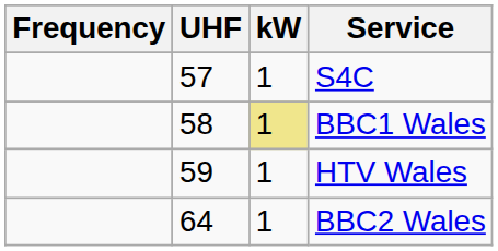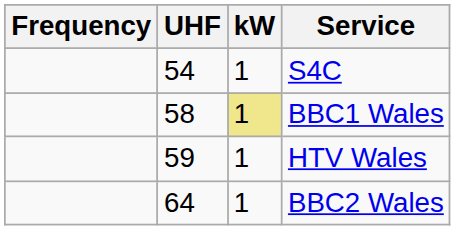S4C | UHF: 57 -> 54
